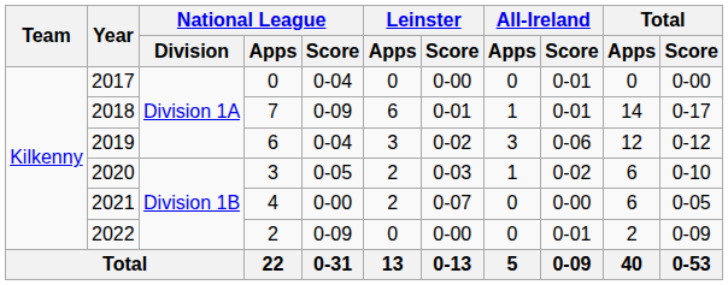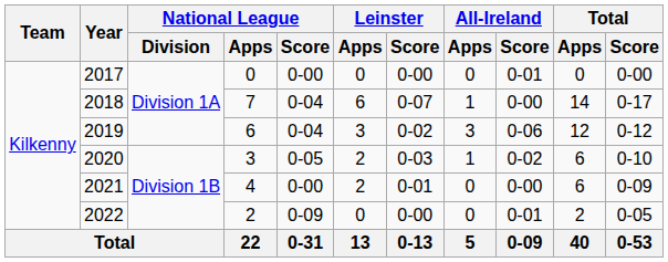2017 | National League / Score: 0-04 -> 0-00
2018 | National League / Score: 0-09 -> 0-04
2018 | Leinster / Score: 0-01 -> 0-07
2018 | All-Ireland / Score: 0-01 -> 0-00
2021 | Leinster / Score: 0-07 -> 0-01
2021 | Total / Score: 0-05 -> 0-09
2022 | Total / Score: 0-09 -> 0-05
